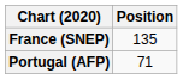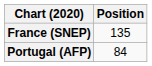Portugal (AFP) | Position: 71 -> 84
